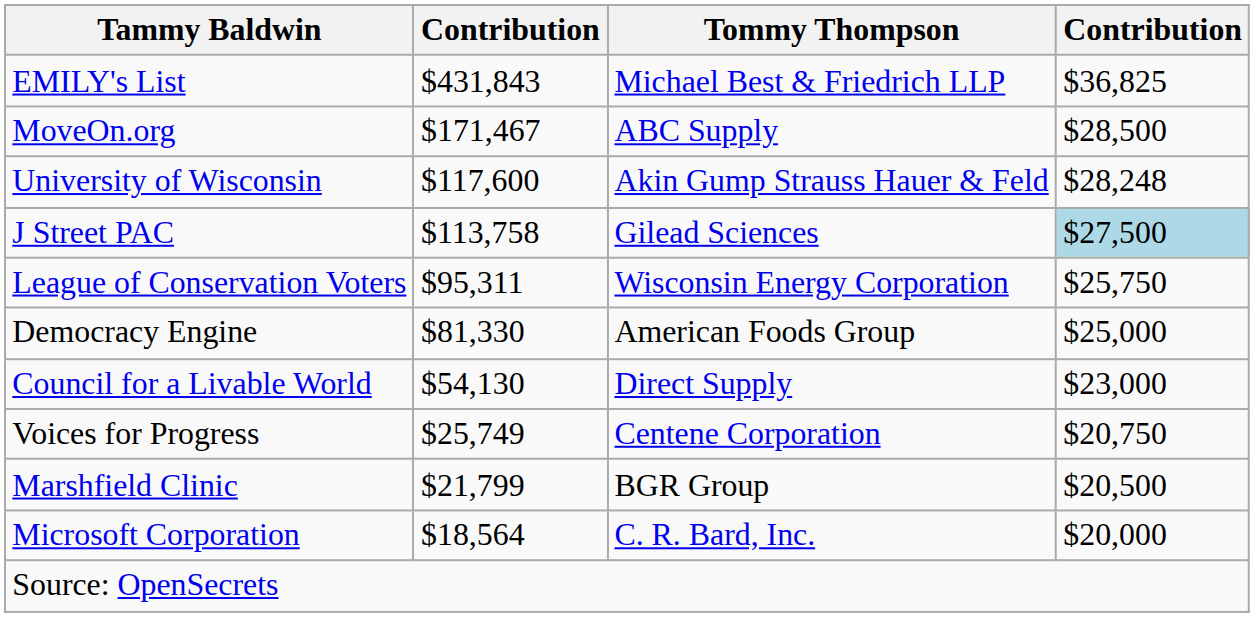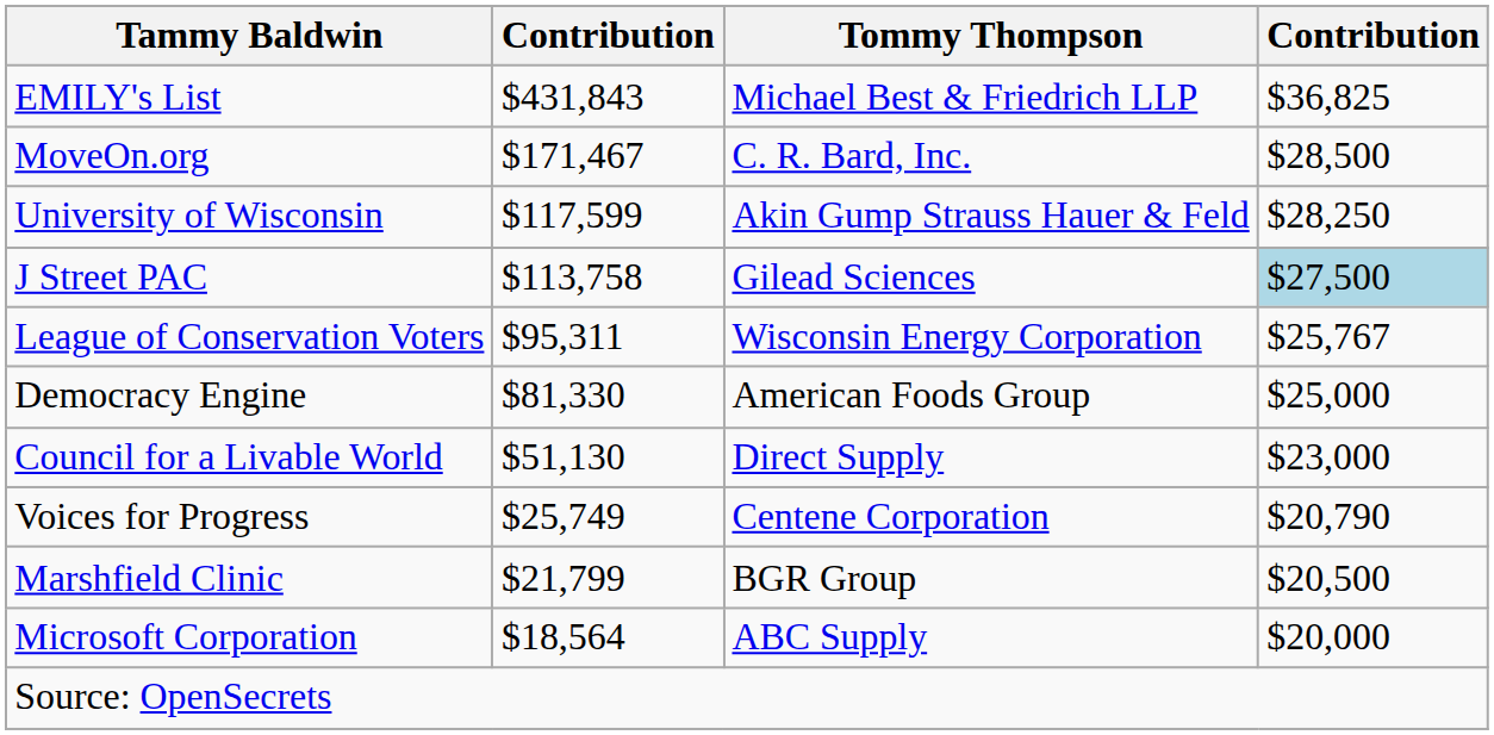MoveOn.org | Tommy Thompson: ABC Supply -> C. R. Bard, Inc.
University of Wisconsin | column 2: $117,600 -> $117,599
University of Wisconsin | column 4: $28,248 -> $28,250
League of Conservation Voters | column 4: $25,750 -> $25,767
Council for a Livable World | column 2: $54,130 -> $51,130
Voices for Progress | column 4: $20,750 -> $20,790
Microsoft Corporation | Tommy Thompson: C. R. Bard, Inc. -> ABC Supply
